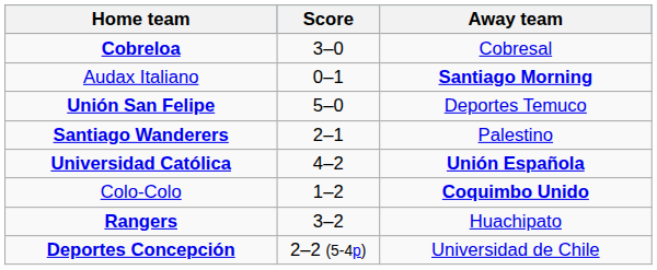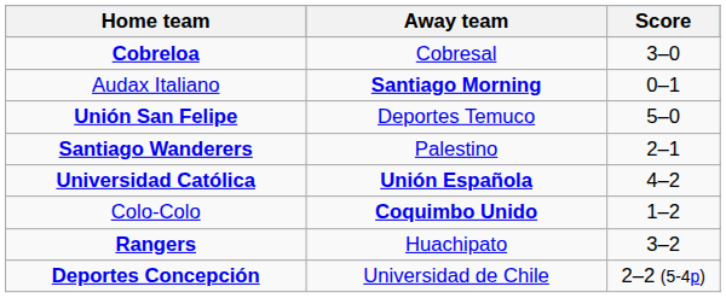columns swapped: Score <-> Away team
